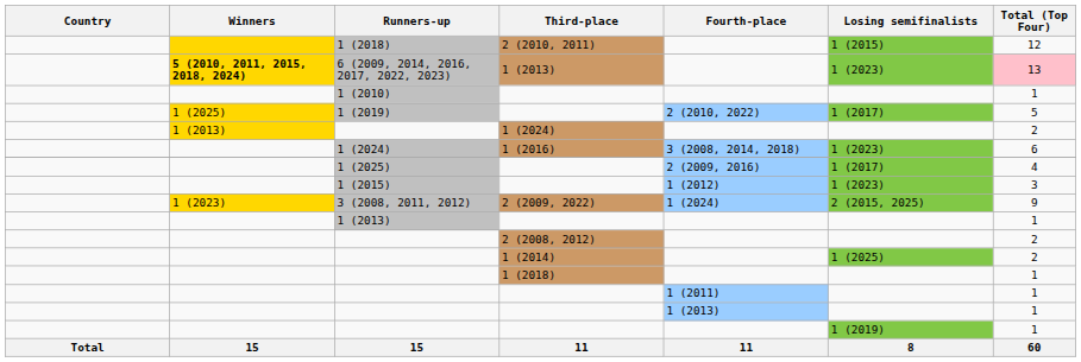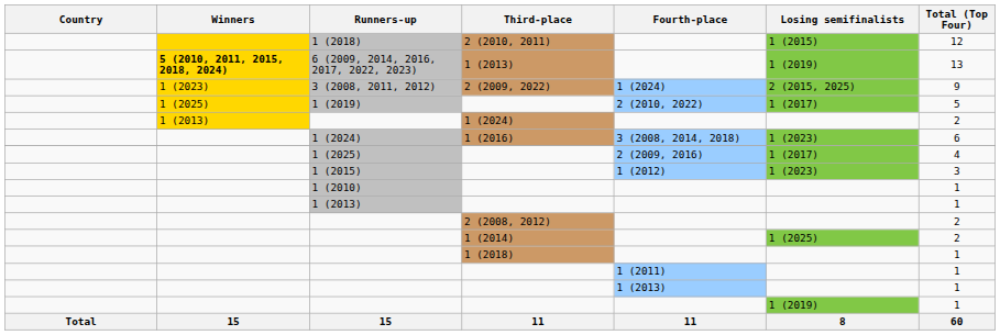6 (2009, 2014, 2016, 2017, 2022, 2023) | Losing semifinalists: 1 (2023) -> 1 (2019)
6 (2009, 2014, 2016, 2017, 2022, 2023) | Total (Top Four): pink background -> no background
rows swapped: 3 (2008, 2011, 2012) <-> 1 (2010)
